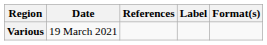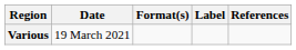columns swapped: Format(s) <-> References
